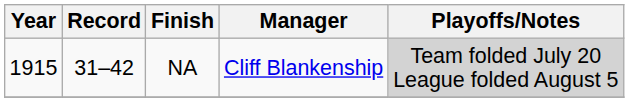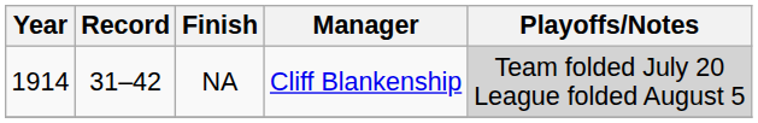NA | Year: 1915 -> 1914
